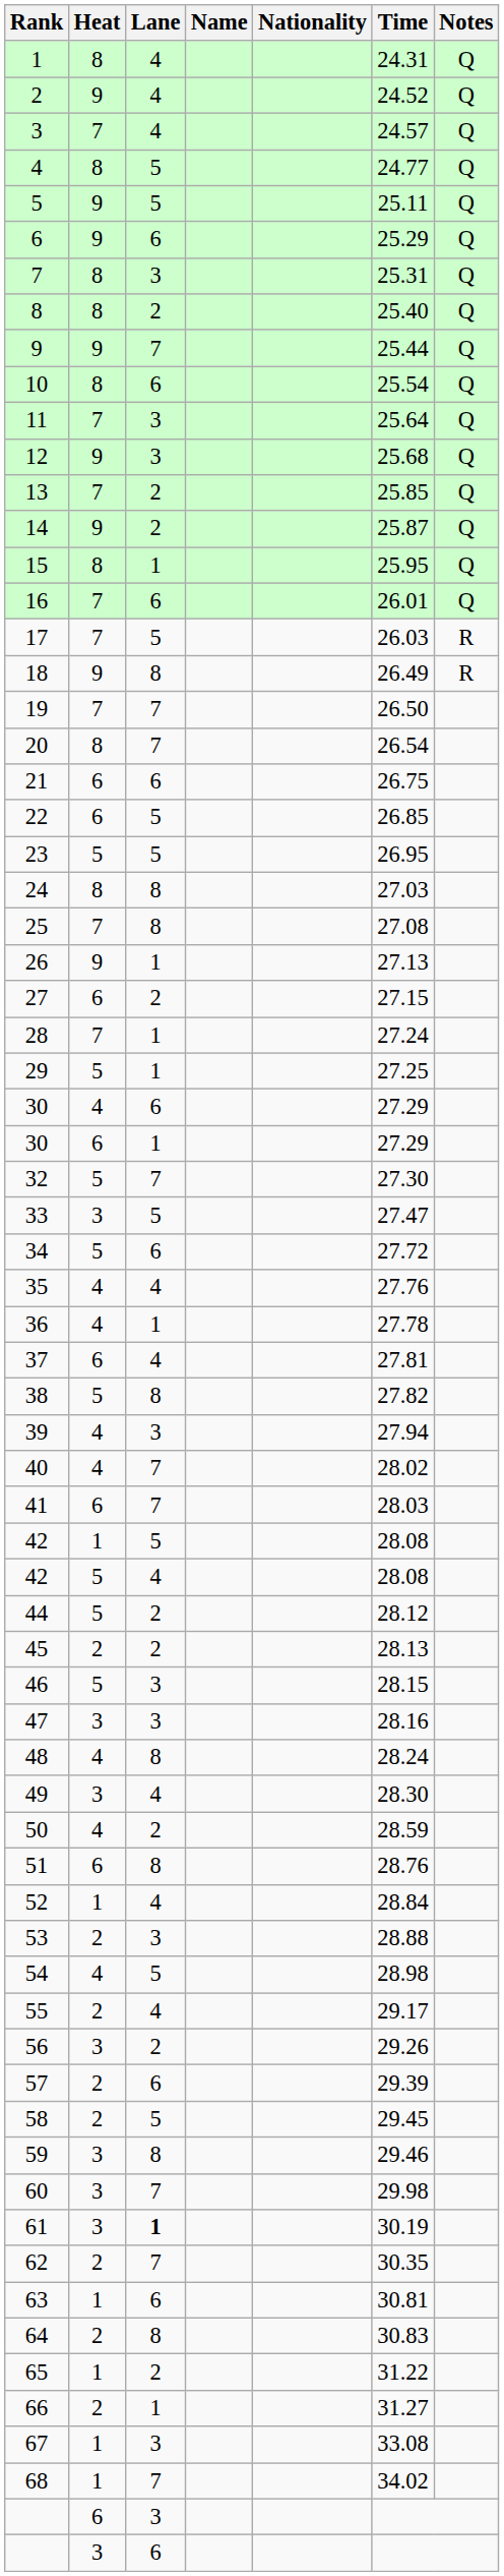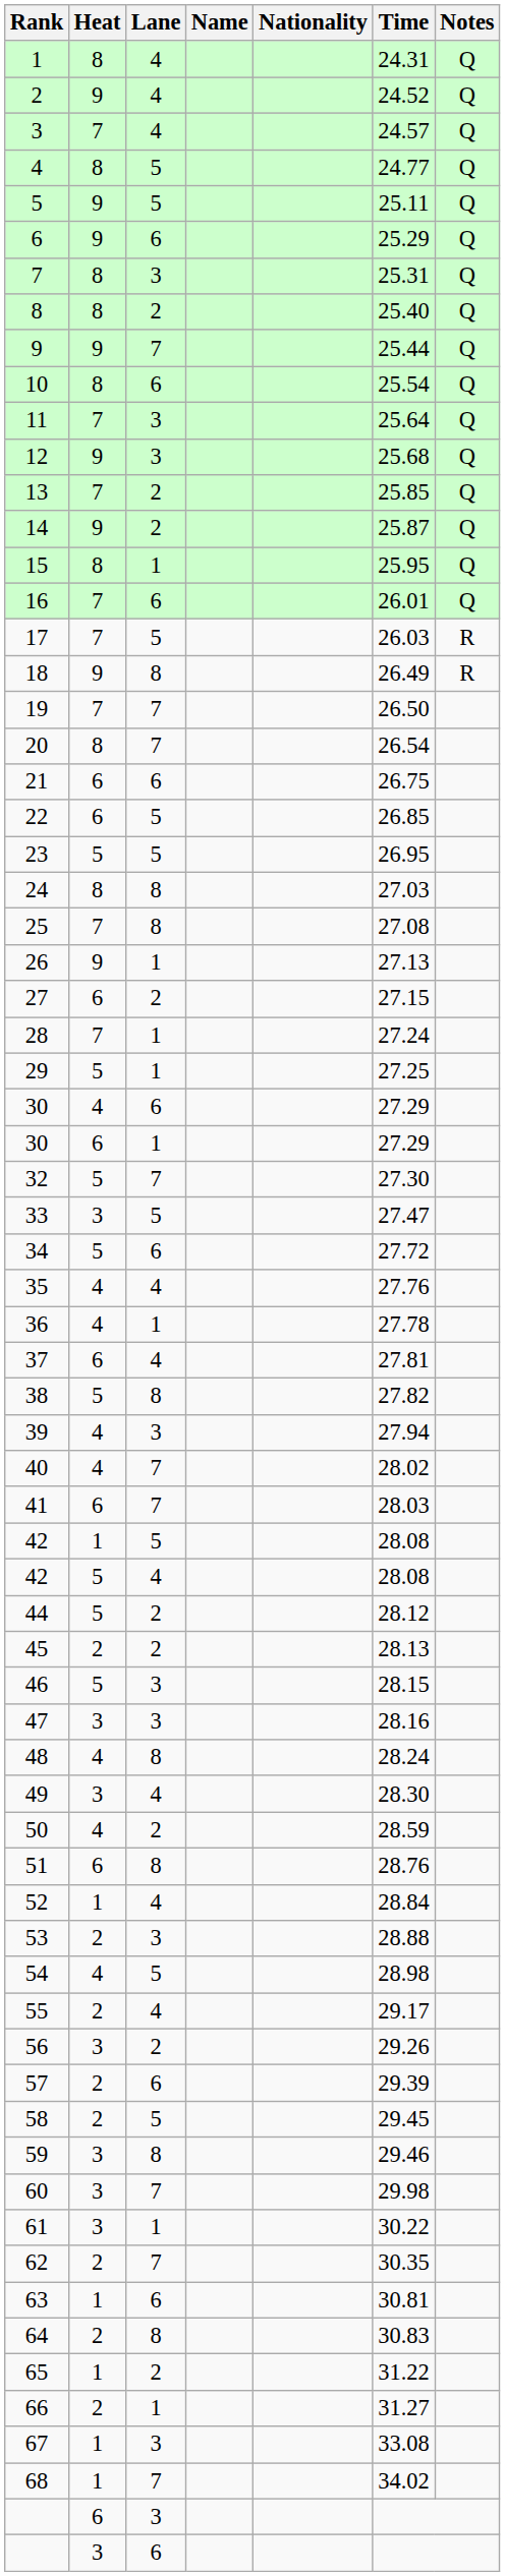61 | Lane: bold -> normal
61 | Time: 30.19 -> 30.22
